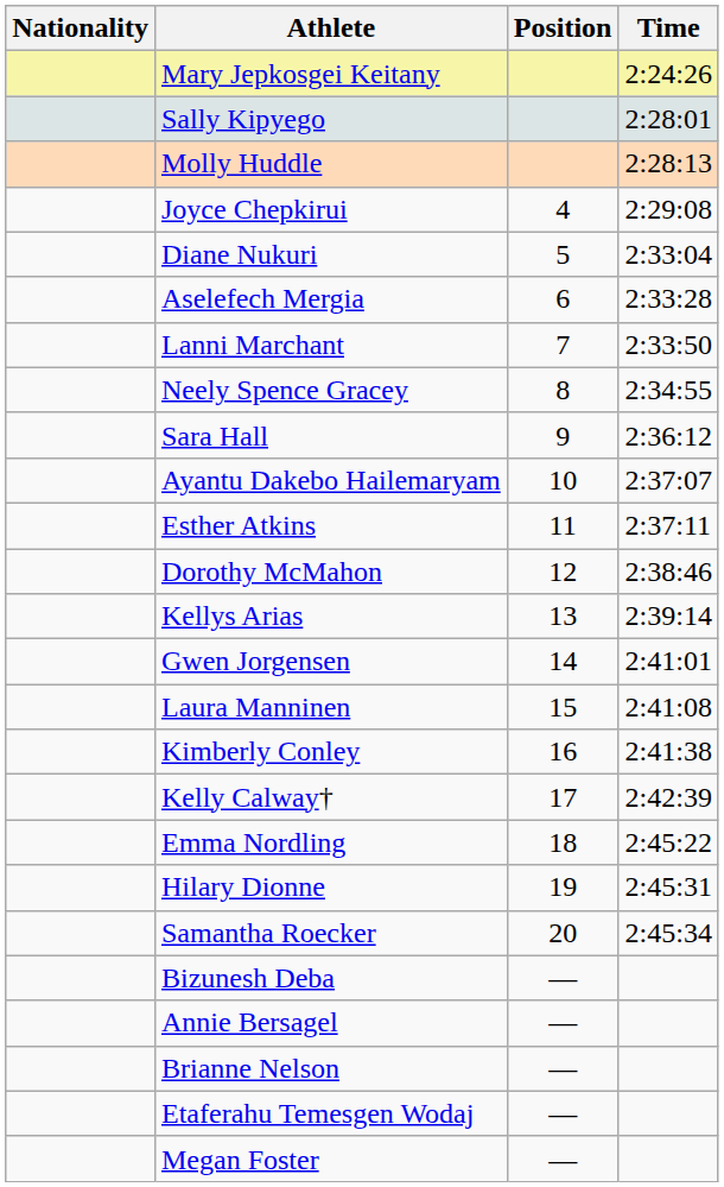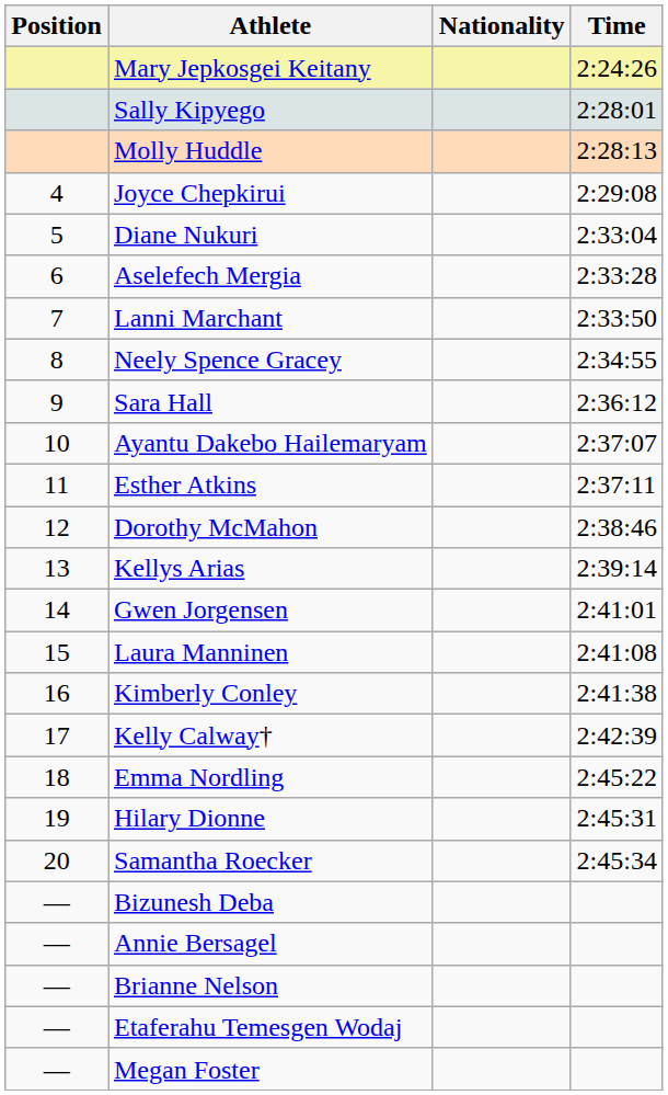columns swapped: Position <-> Nationality
